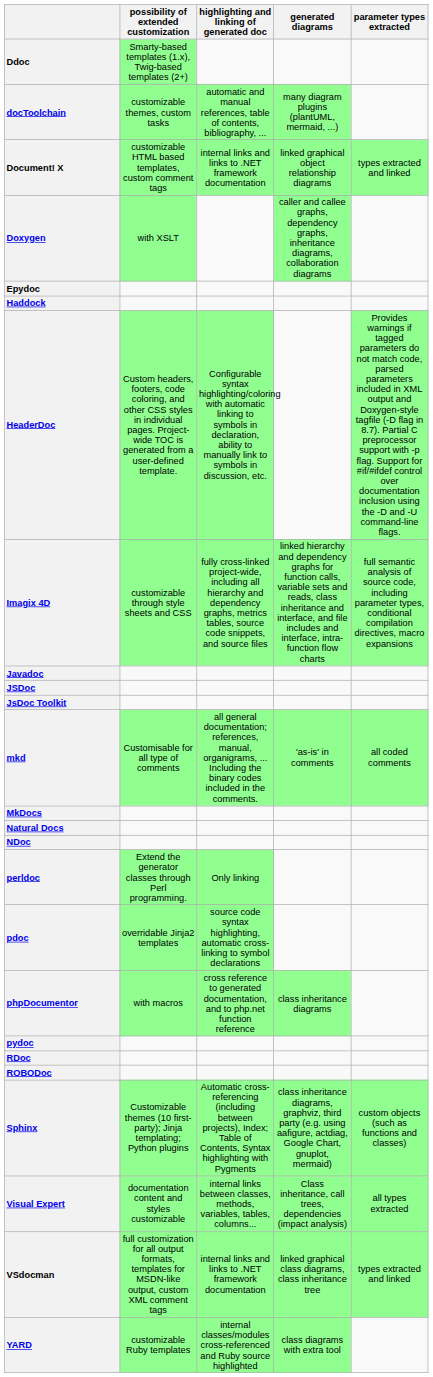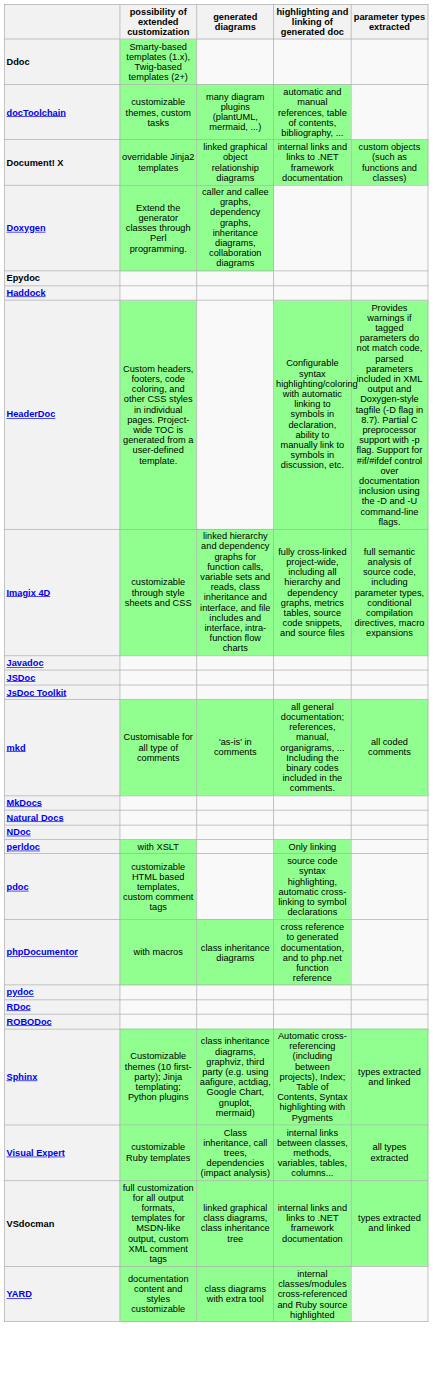columns swapped: generated diagrams <-> highlighting and linking of generated doc
Document! X | possibility of extended customization: customizable HTML based templates, custom comment tags -> overridable Jinja2 templates
Document! X | parameter types extracted: types extracted and linked -> custom objects (such as functions and classes)
Doxygen | possibility of extended customization: with XSLT -> Extend the generator classes through Perl programming.
perldoc | possibility of extended customization: Extend the generator classes through Perl programming. -> with XSLT
pdoc | possibility of extended customization: overridable Jinja2 templates -> customizable HTML based templates, custom comment tags
Sphinx | parameter types extracted: custom objects (such as functions and classes) -> types extracted and linked
Visual Expert | possibility of extended customization: documentation content and styles customizable -> customizable Ruby templates
YARD | possibility of extended customization: customizable Ruby templates -> documentation content and styles customizable
